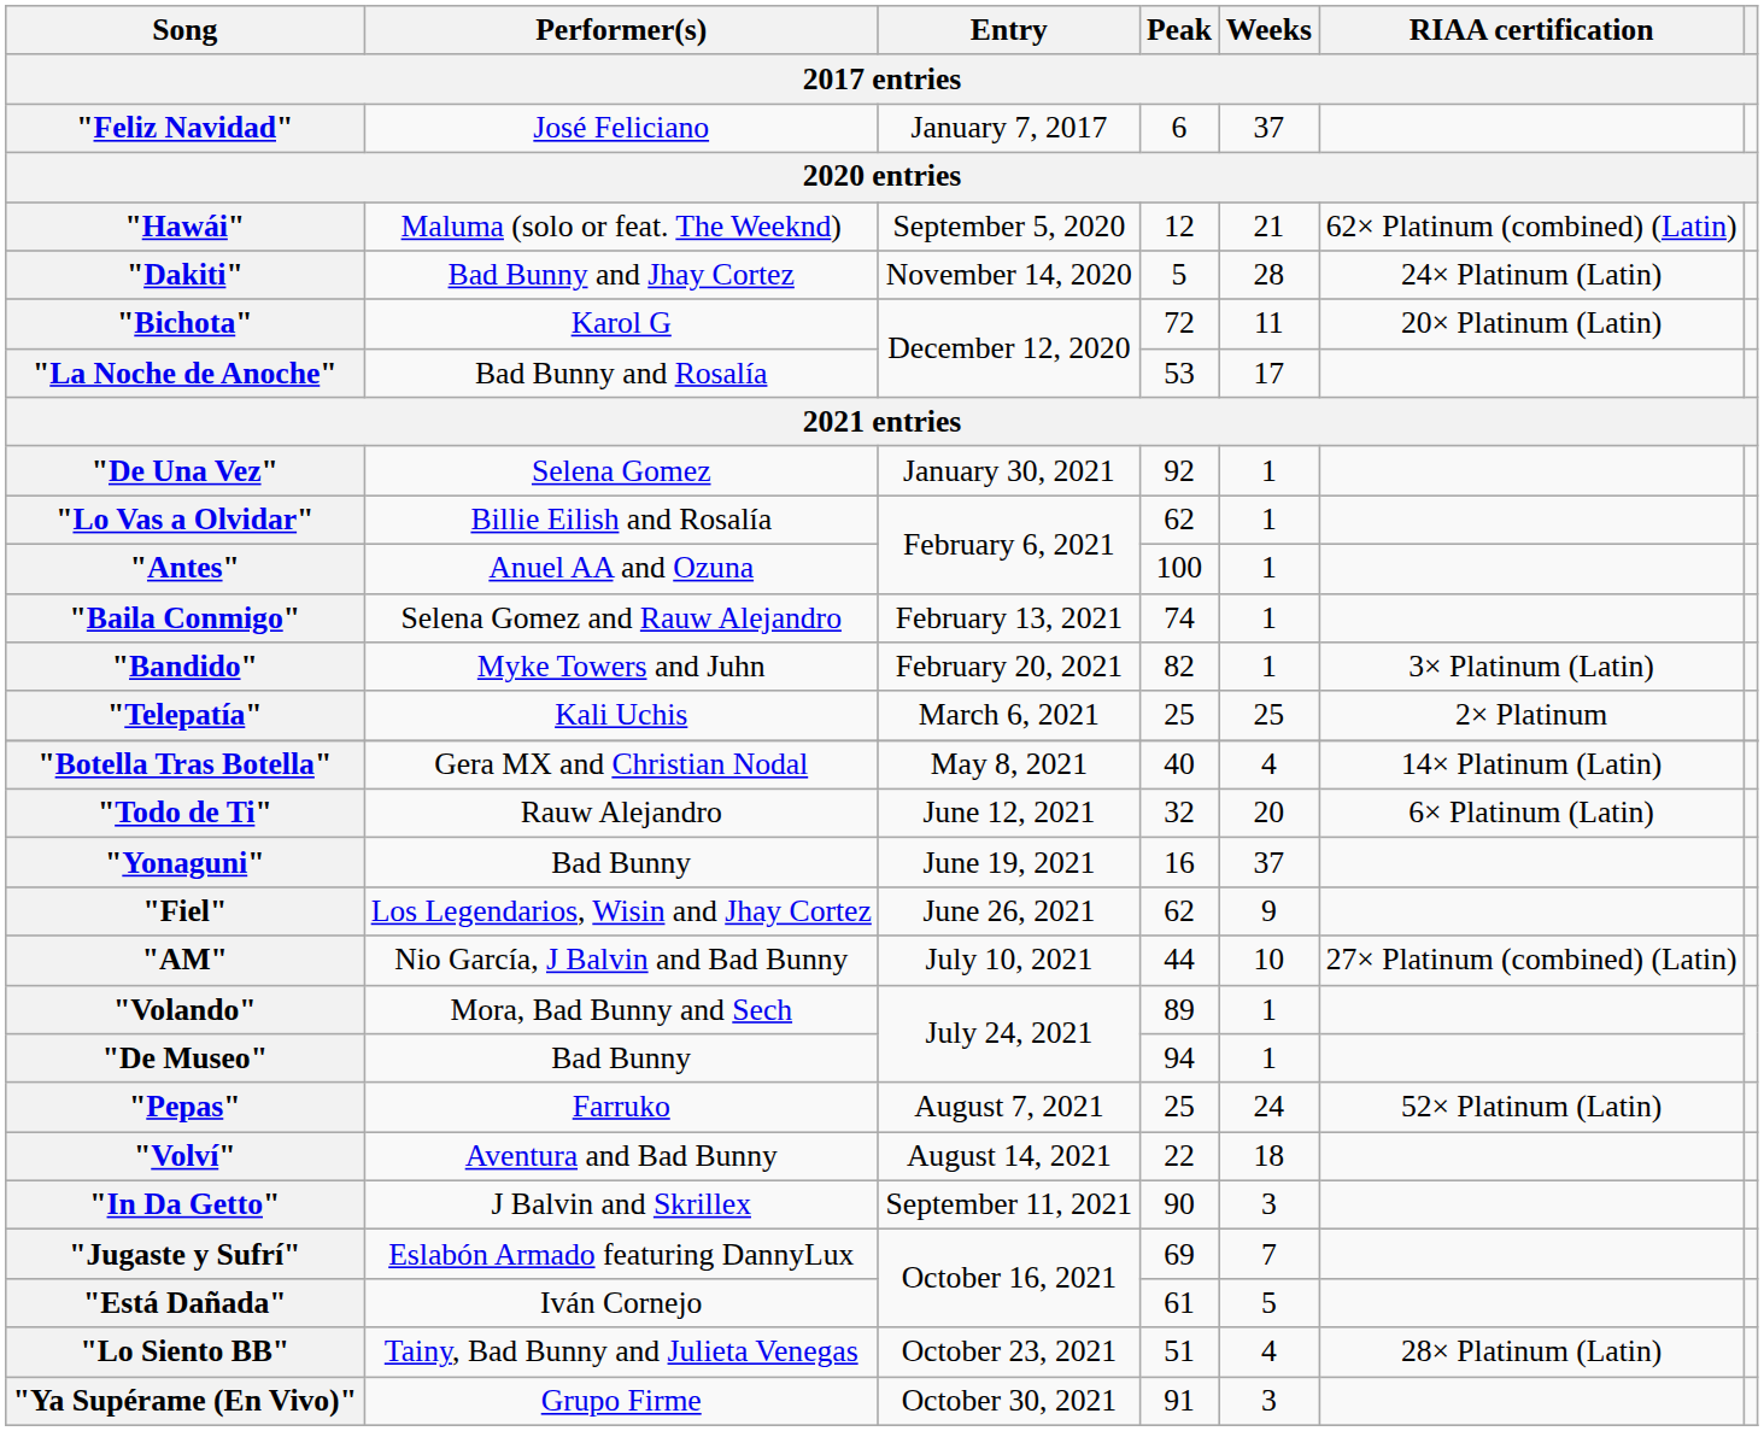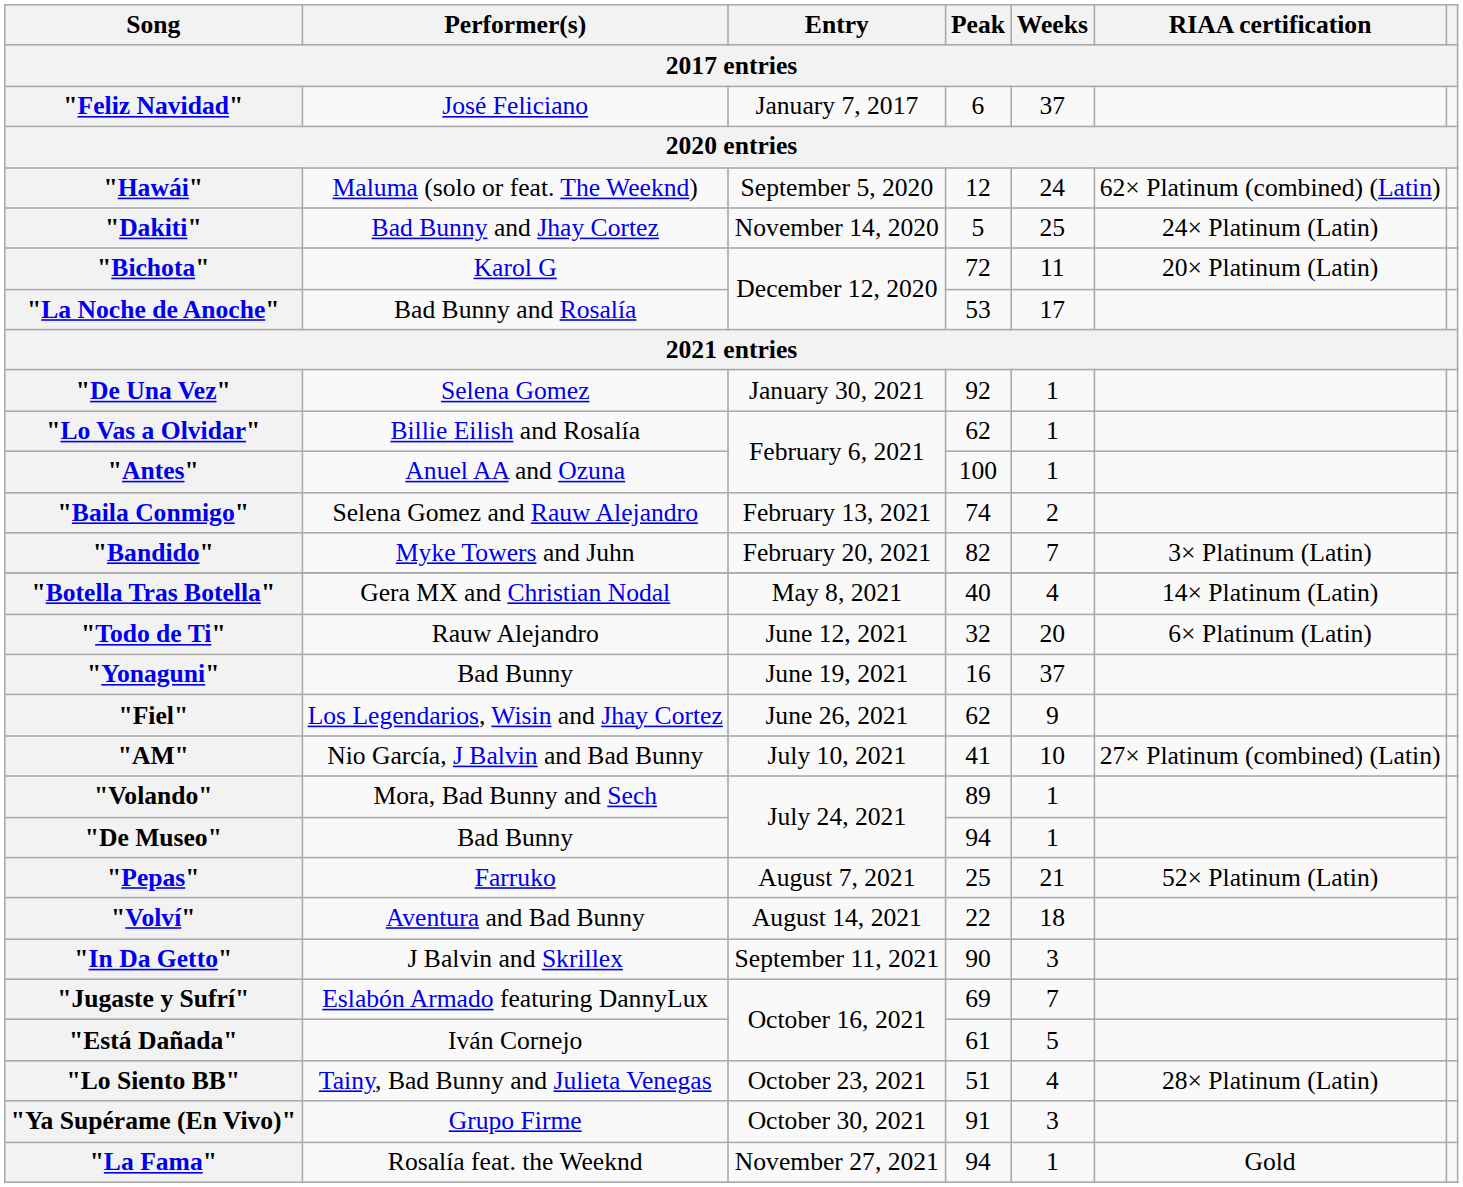"Hawái" | Weeks: 21 -> 24
"Dakiti" | Weeks: 28 -> 25
"Baila Conmigo" | Weeks: 1 -> 2
"Bandido" | Weeks: 1 -> 7
- row: "Telepatía" | Kali Uchis | March 6, 2021 | 25 | 25 | 2× Platinum
"AM" | Peak: 44 -> 41
"Pepas" | Weeks: 24 -> 21
+ row: "La Fama" | Rosalía feat. the Weeknd | November 27, 2021 | 94 | 1 | Gold
